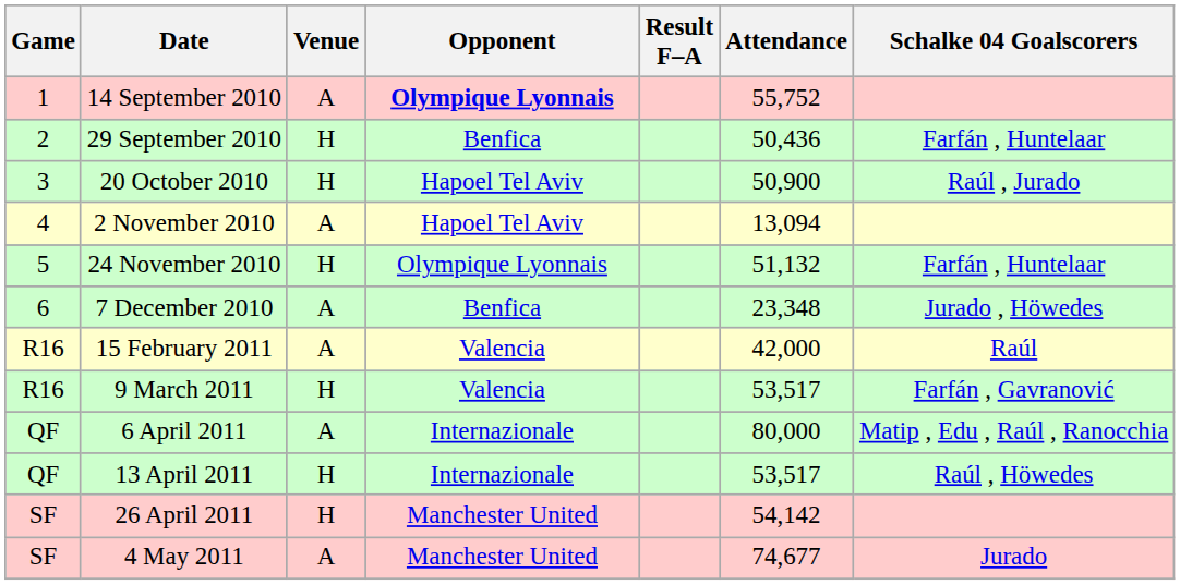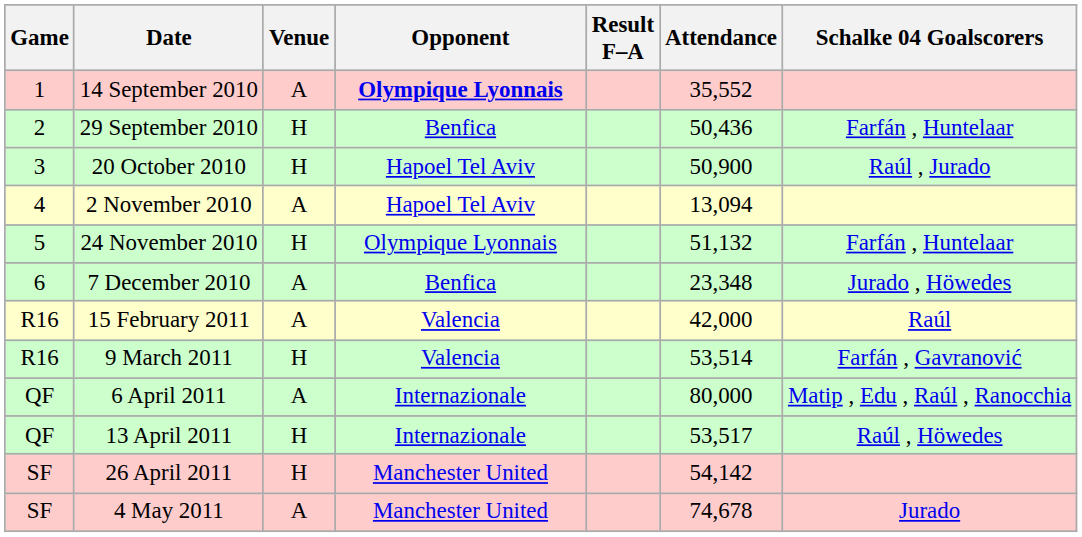14 September 2010 | Attendance: 55,752 -> 35,552
9 March 2011 | Attendance: 53,517 -> 53,514
4 May 2011 | Attendance: 74,677 -> 74,678
